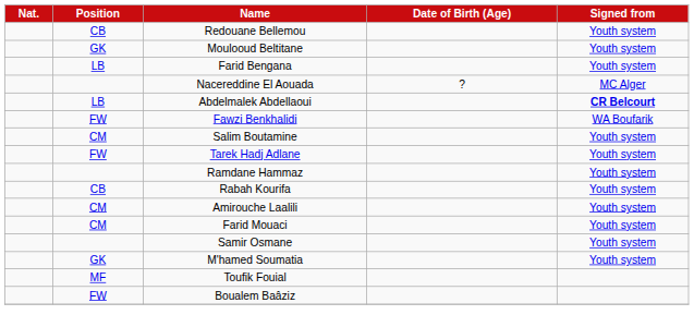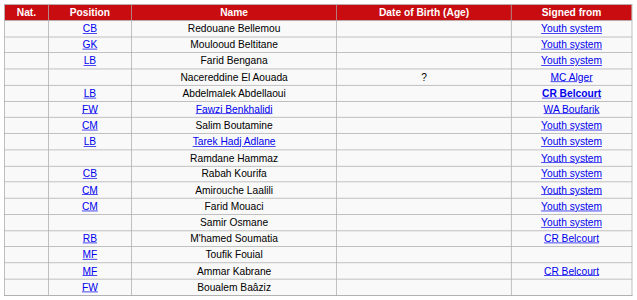Tarek Hadj Adlane | Position: FW -> LB
M'hamed Soumatia | Position: GK -> RB
M'hamed Soumatia | Signed from: Youth system -> CR Belcourt
+ row: MF | Ammar Kabrane | CR Belcourt
